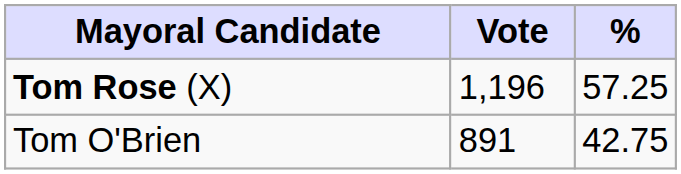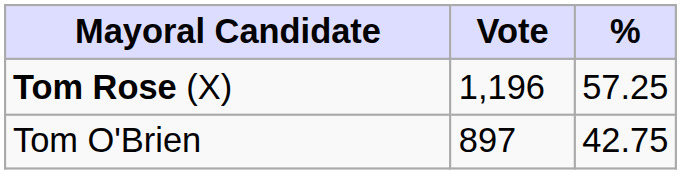Tom O'Brien | Vote: 891 -> 897
